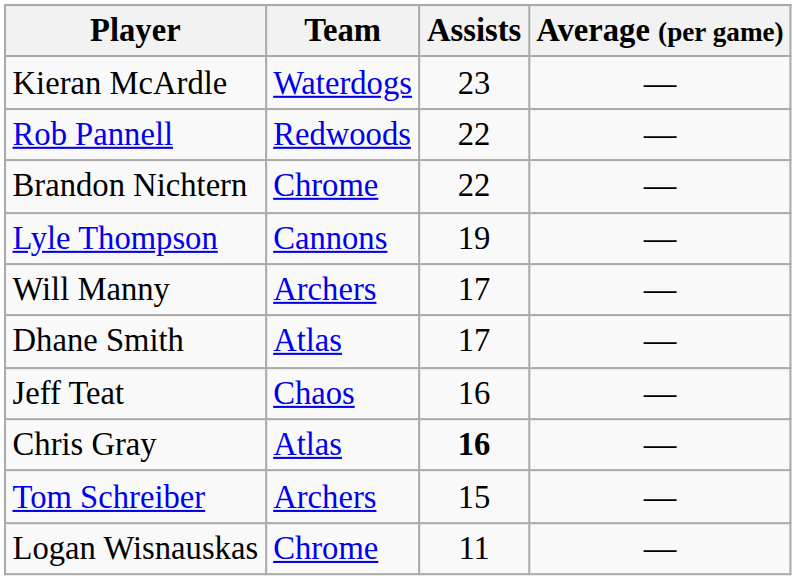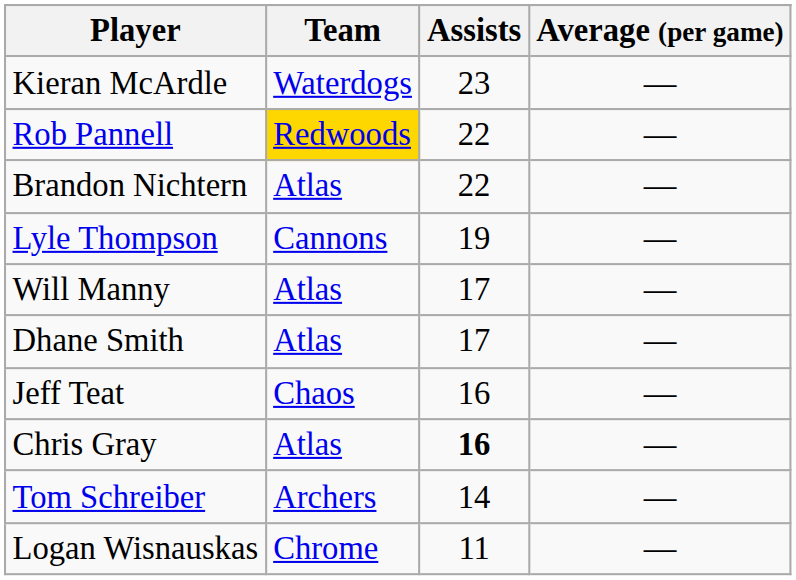Rob Pannell | Team: no background -> gold background
Brandon Nichtern | Team: Chrome -> Atlas
Will Manny | Team: Archers -> Atlas
Tom Schreiber | Assists: 15 -> 14
